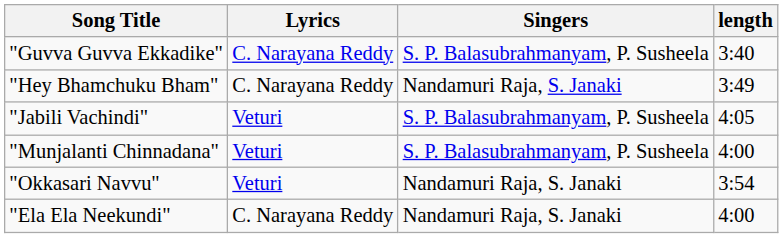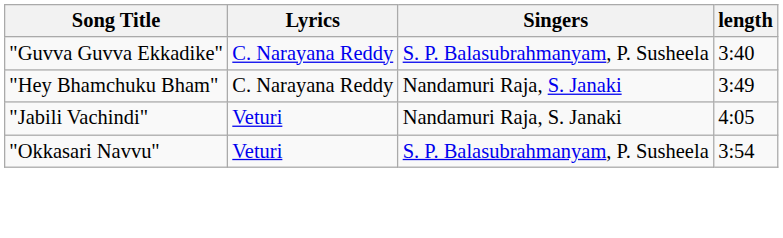"Jabili Vachindi" | Singers: S. P. Balasubrahmanyam, P. Susheela -> Nandamuri Raja, S. Janaki
- row: "Munjalanti Chinnadana" | Veturi | S. P. Balasubrahmanyam, P. Susheela | 4:00
"Okkasari Navvu" | Singers: Nandamuri Raja, S. Janaki -> S. P. Balasubrahmanyam, P. Susheela
- row: "Ela Ela Neekundi" | C. Narayana Reddy | Nandamuri Raja, S. Janaki | 4:00
